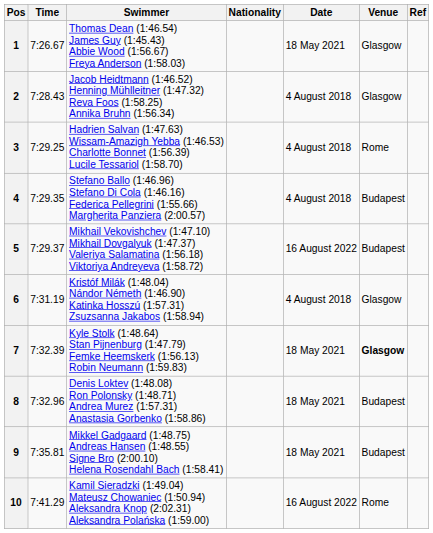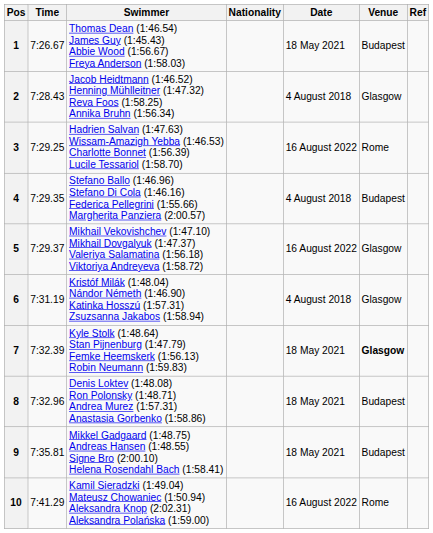1 | Venue: Glasgow -> Budapest
3 | Date: 4 August 2018 -> 16 August 2022
5 | Venue: Budapest -> Glasgow
